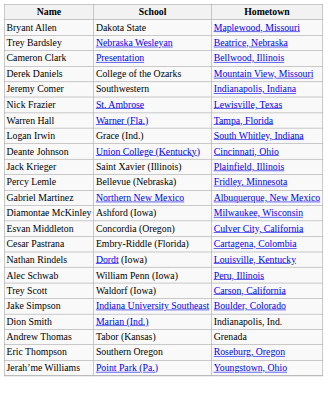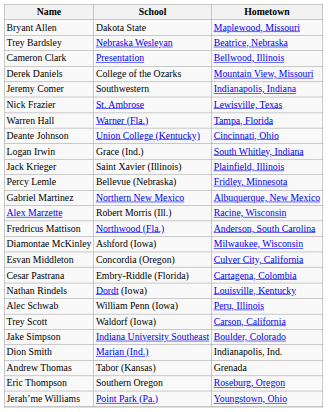rows swapped: Logan Irwin <-> Deante Johnson
+ row: Alex Marzette | Robert Morris (Ill.) | Racine, Wisconsin
+ row: Fredricus Mattison | Northwood (Fla.) | Anderson, South Carolina
